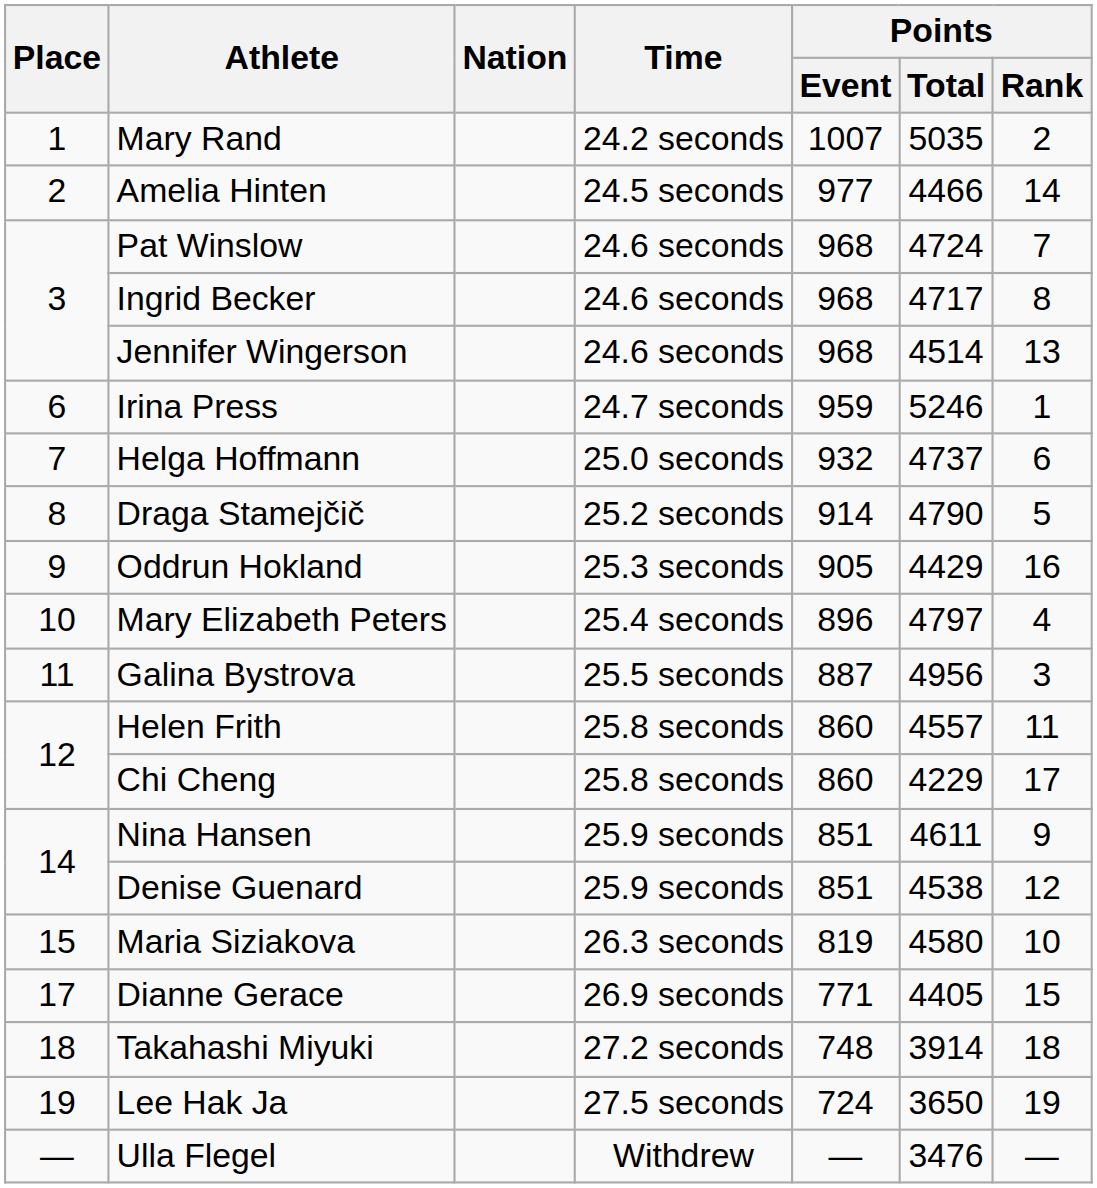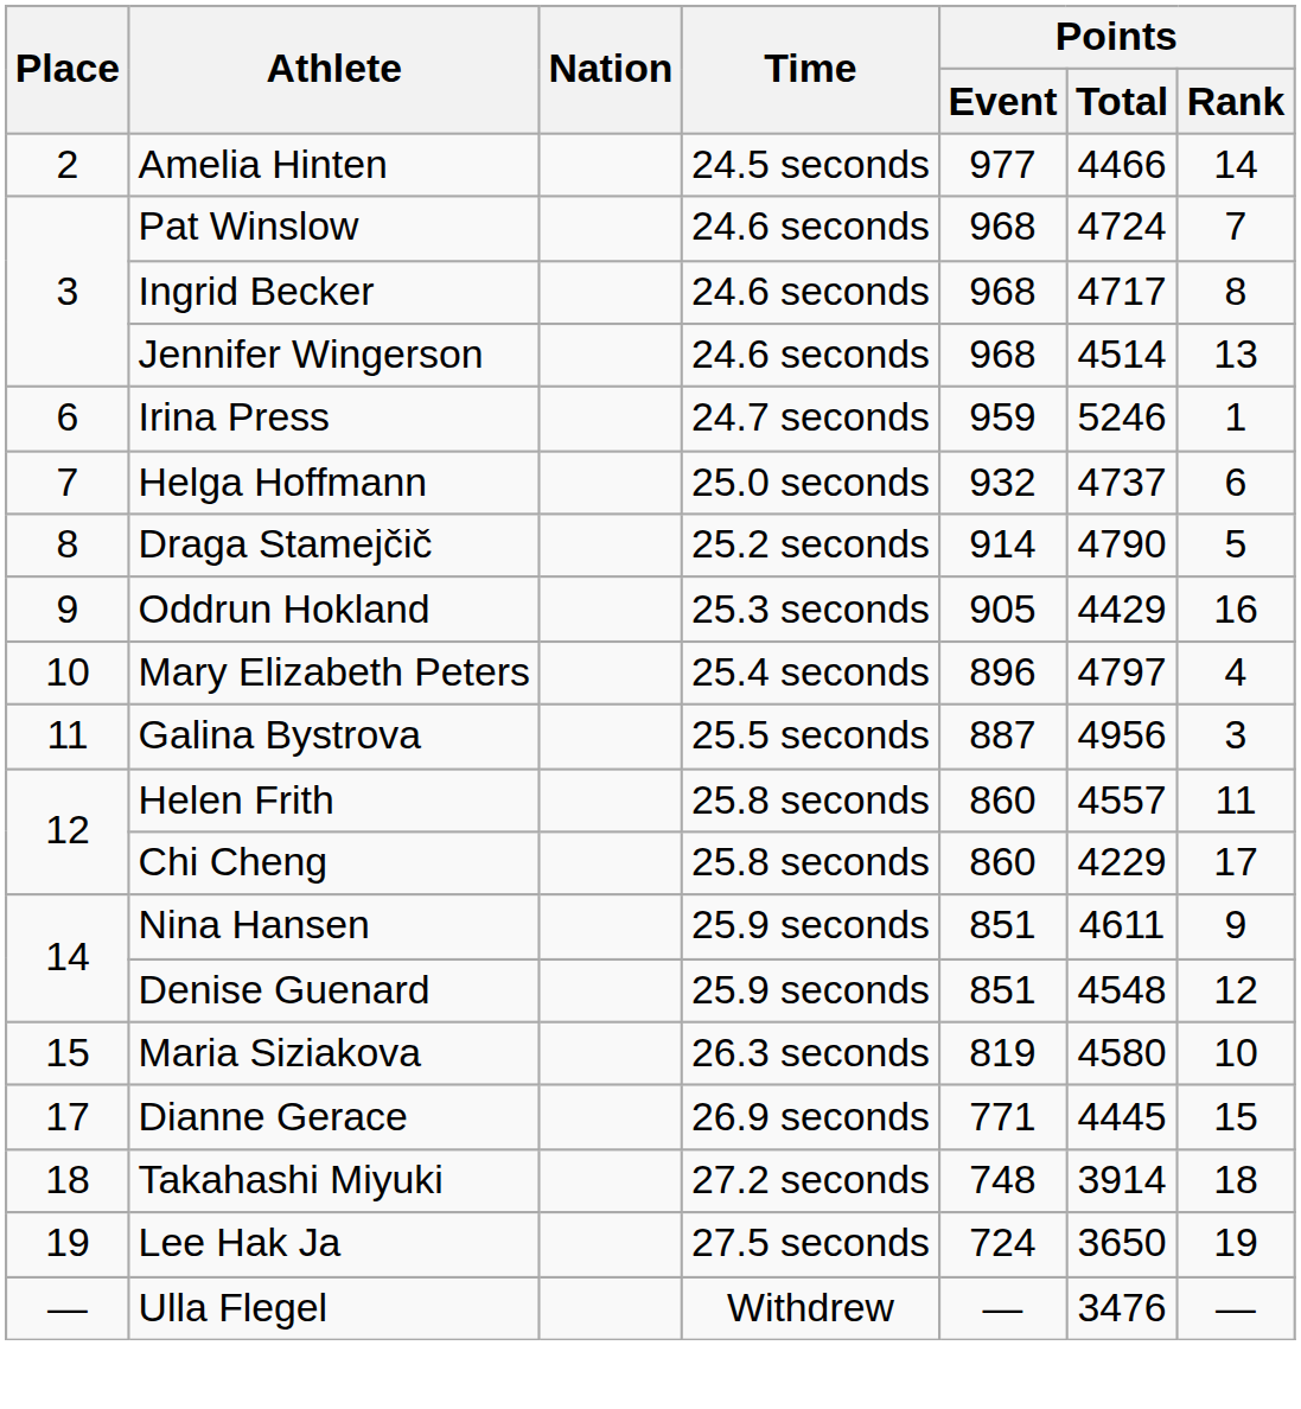- row: 1 | Mary Rand | 24.2 seconds | 1007 | 5035 | 2
Denise Guenard | Points / Total: 4538 -> 4548
Dianne Gerace | Points / Total: 4405 -> 4445
